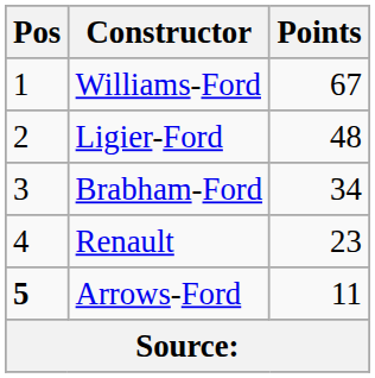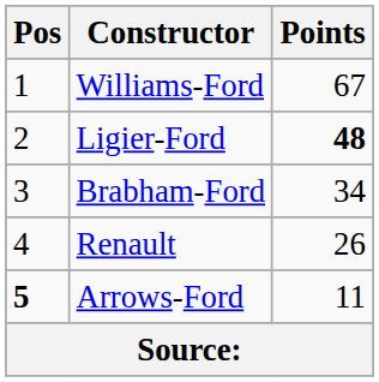Ligier-Ford | Points: normal -> bold
Renault | Points: 23 -> 26
